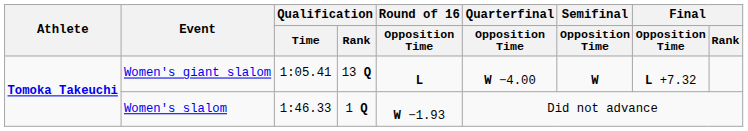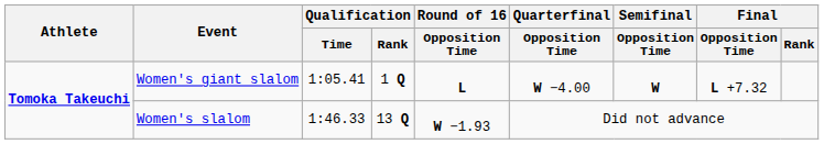Women's giant slalom | Qualification / Rank: 13 Q -> 1 Q
Women's slalom | Qualification / Rank: 1 Q -> 13 Q
